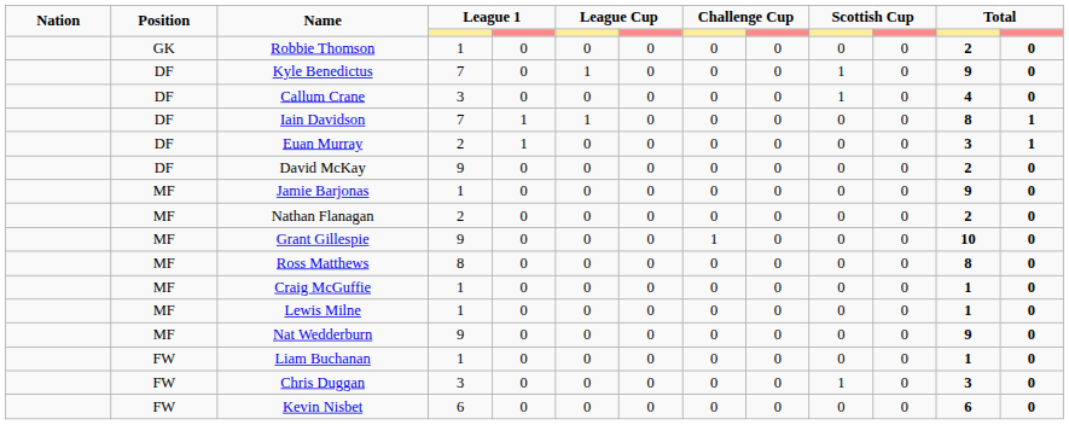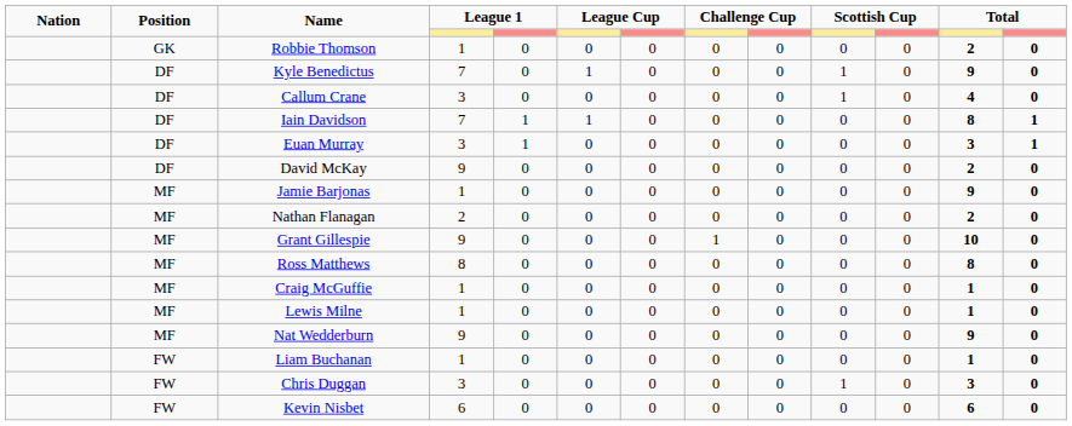Euan Murray | column 4: 2 -> 3
